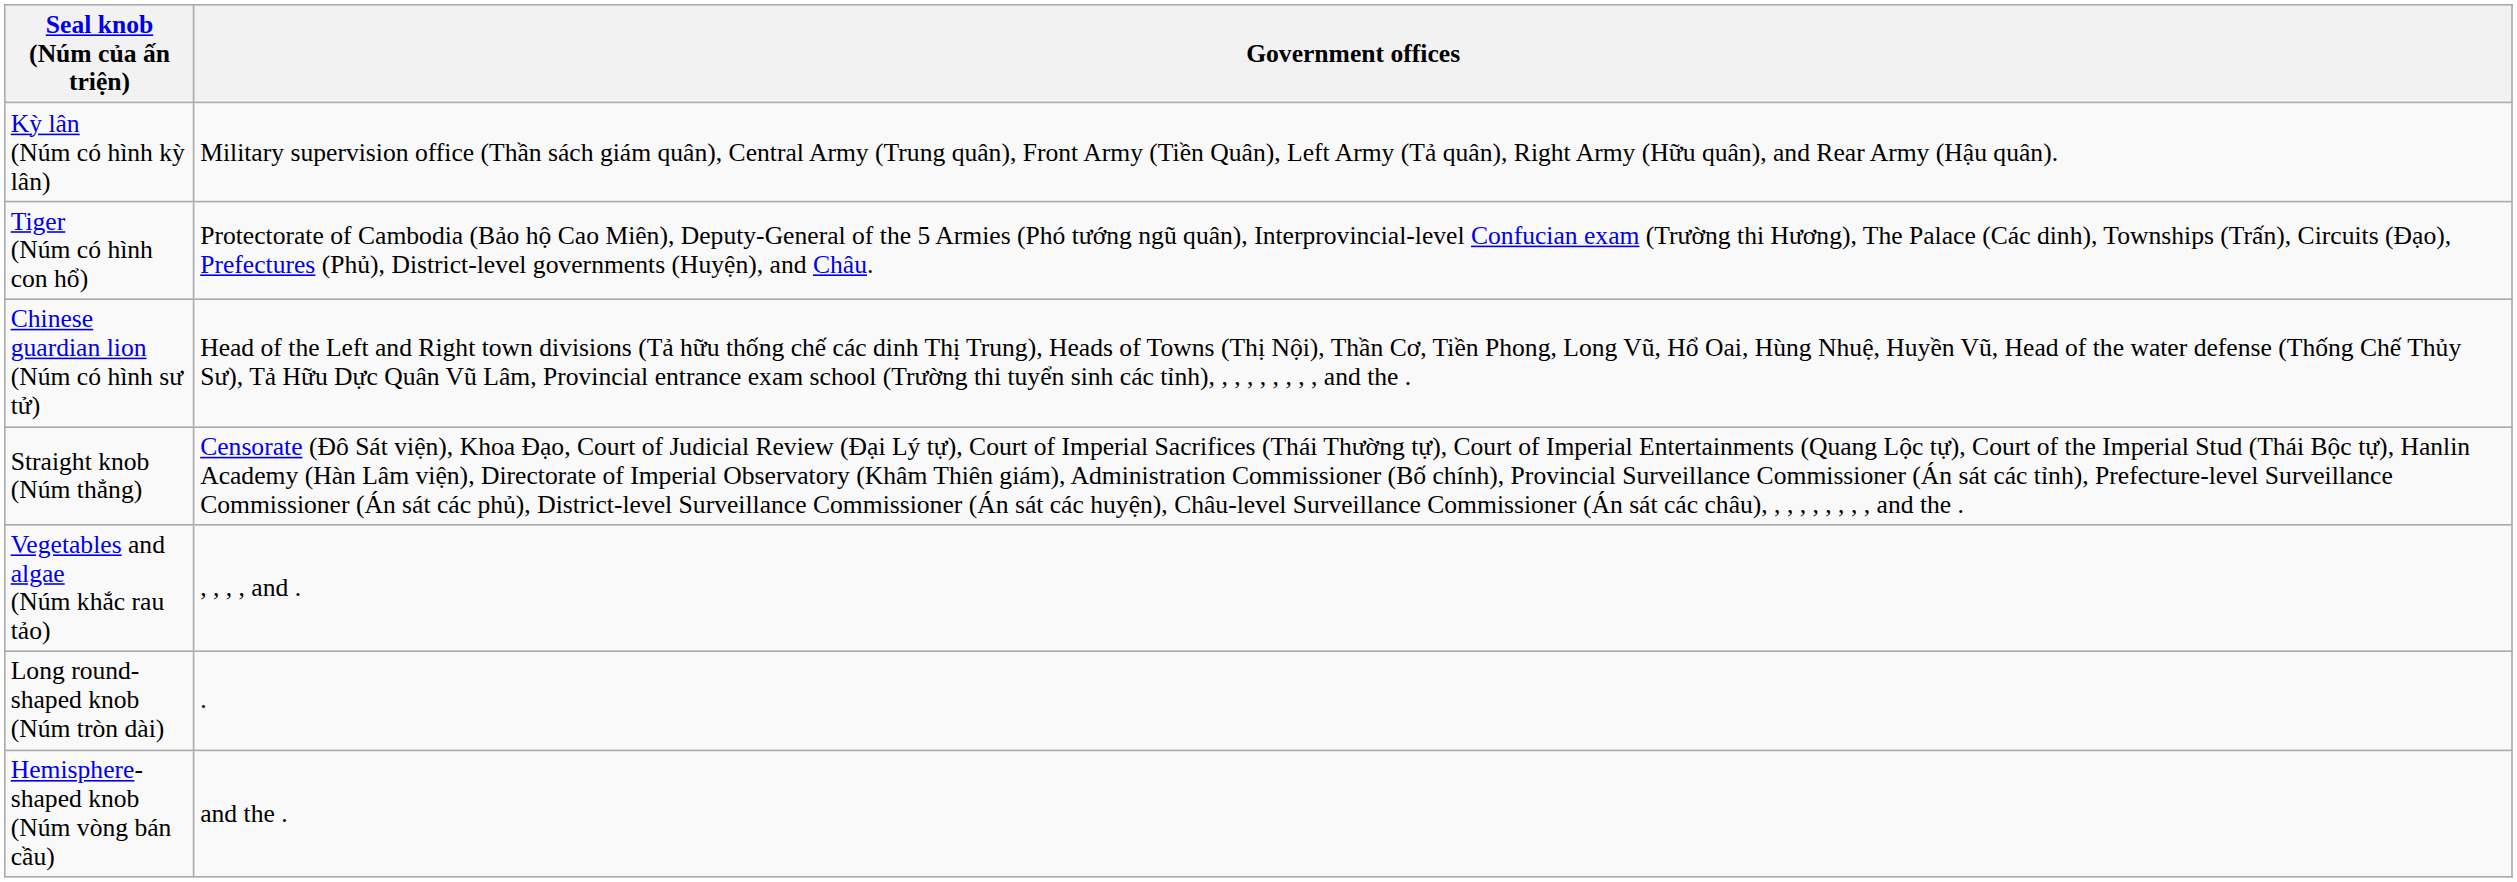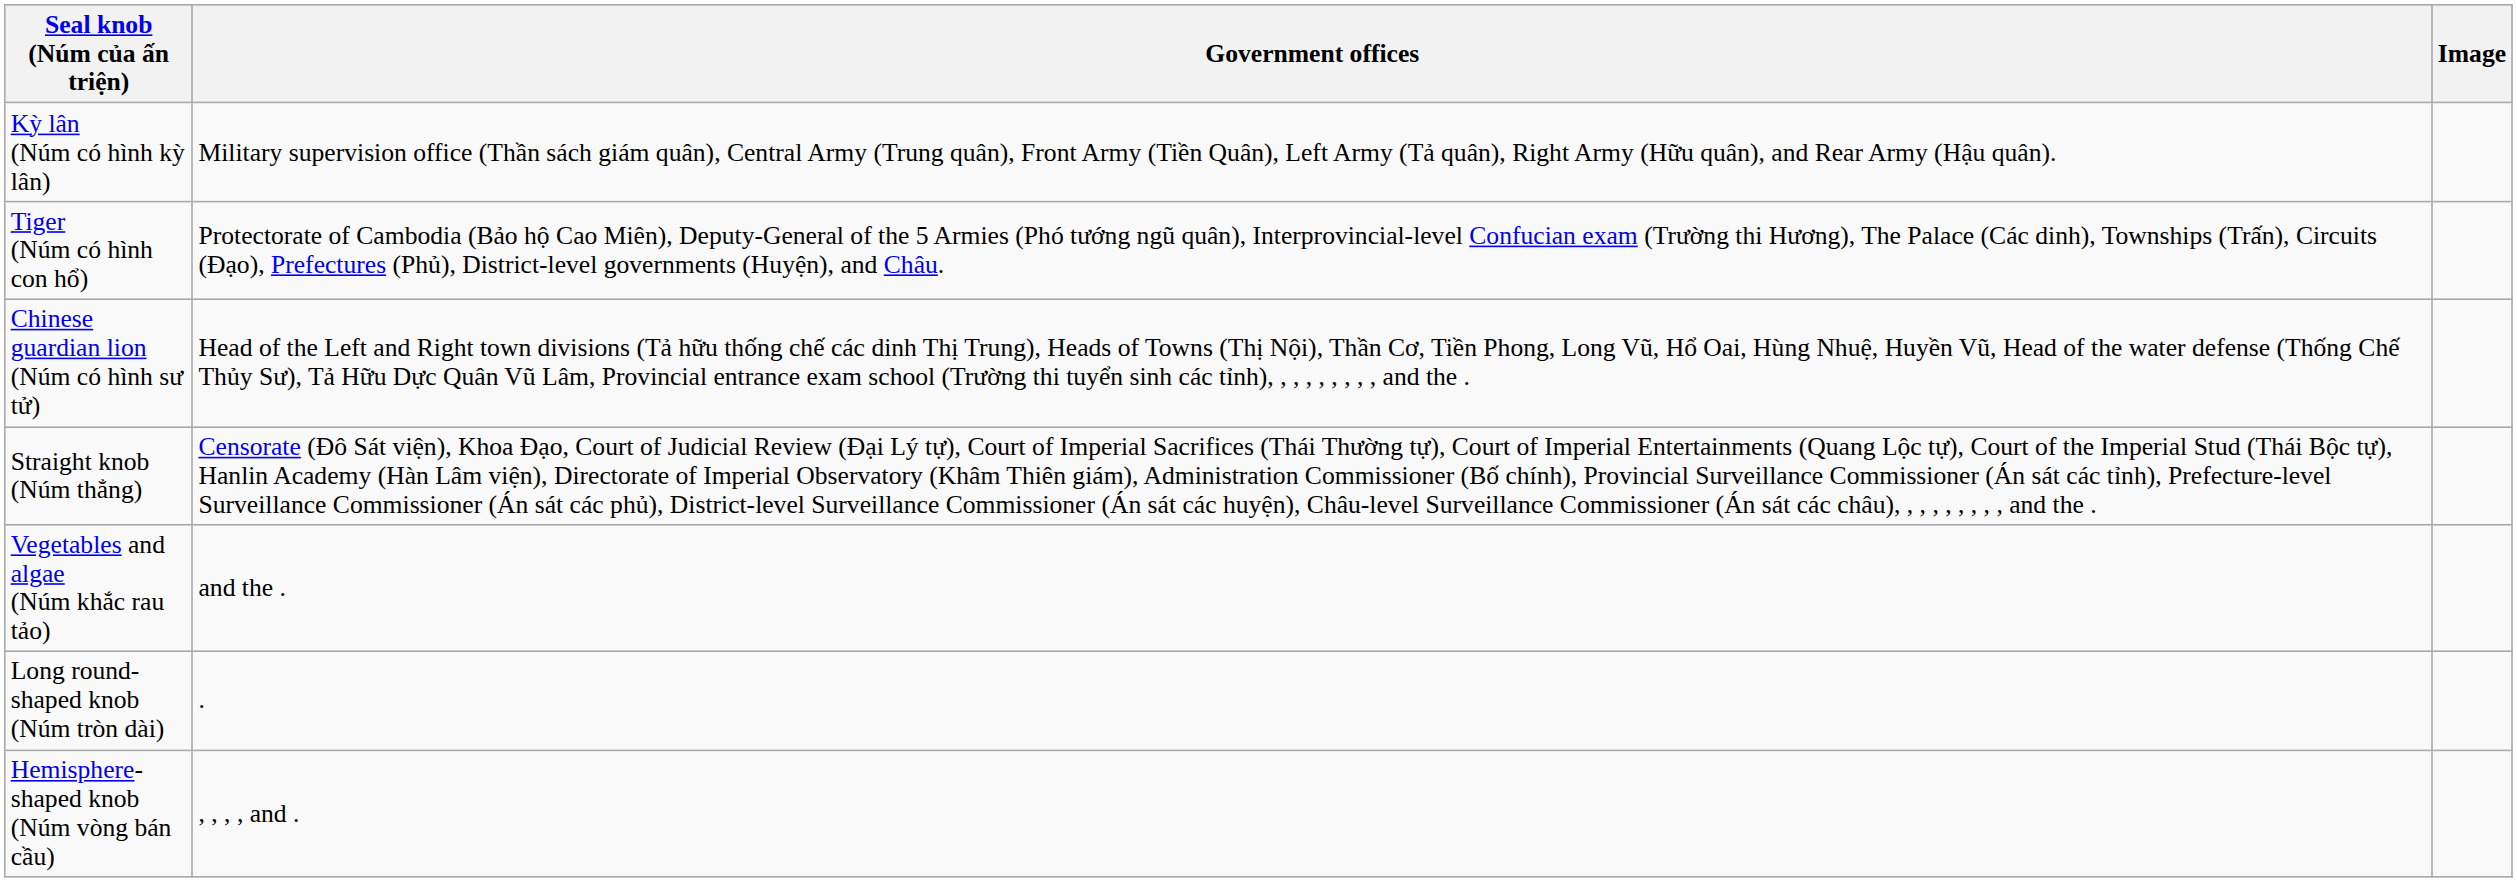+ column: Image
Vegetables and algae (Núm khắc rau tảo) | Government offices: , , , , and . -> and the .
Hemisphere-shaped knob (Núm vòng bán cầu) | Government offices: and the . -> , , , , and .
